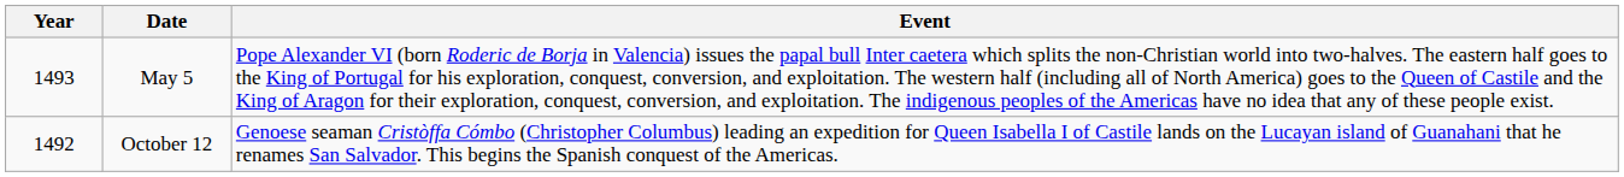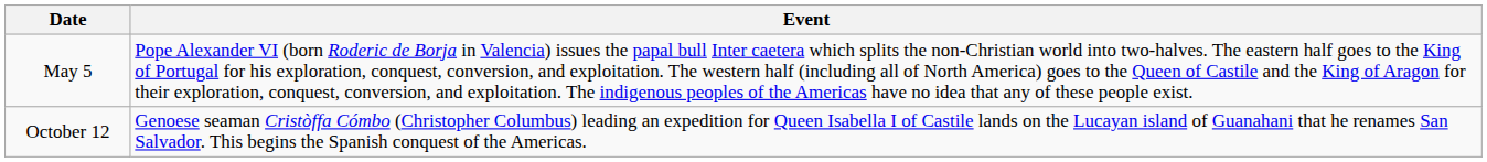- column: Year | 1493 | 1492
